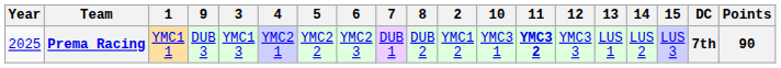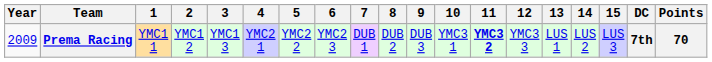columns swapped: 2 <-> 9
Prema Racing | Year: 2025 -> 2009
Prema Racing | Points: 90 -> 70
